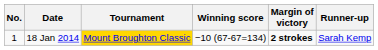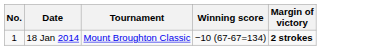- column: Runner-up | Sarah Kemp
18 Jan 2014 | Tournament: gold background -> no background
